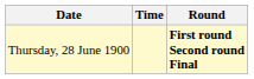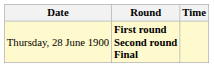columns swapped: Time <-> Round
